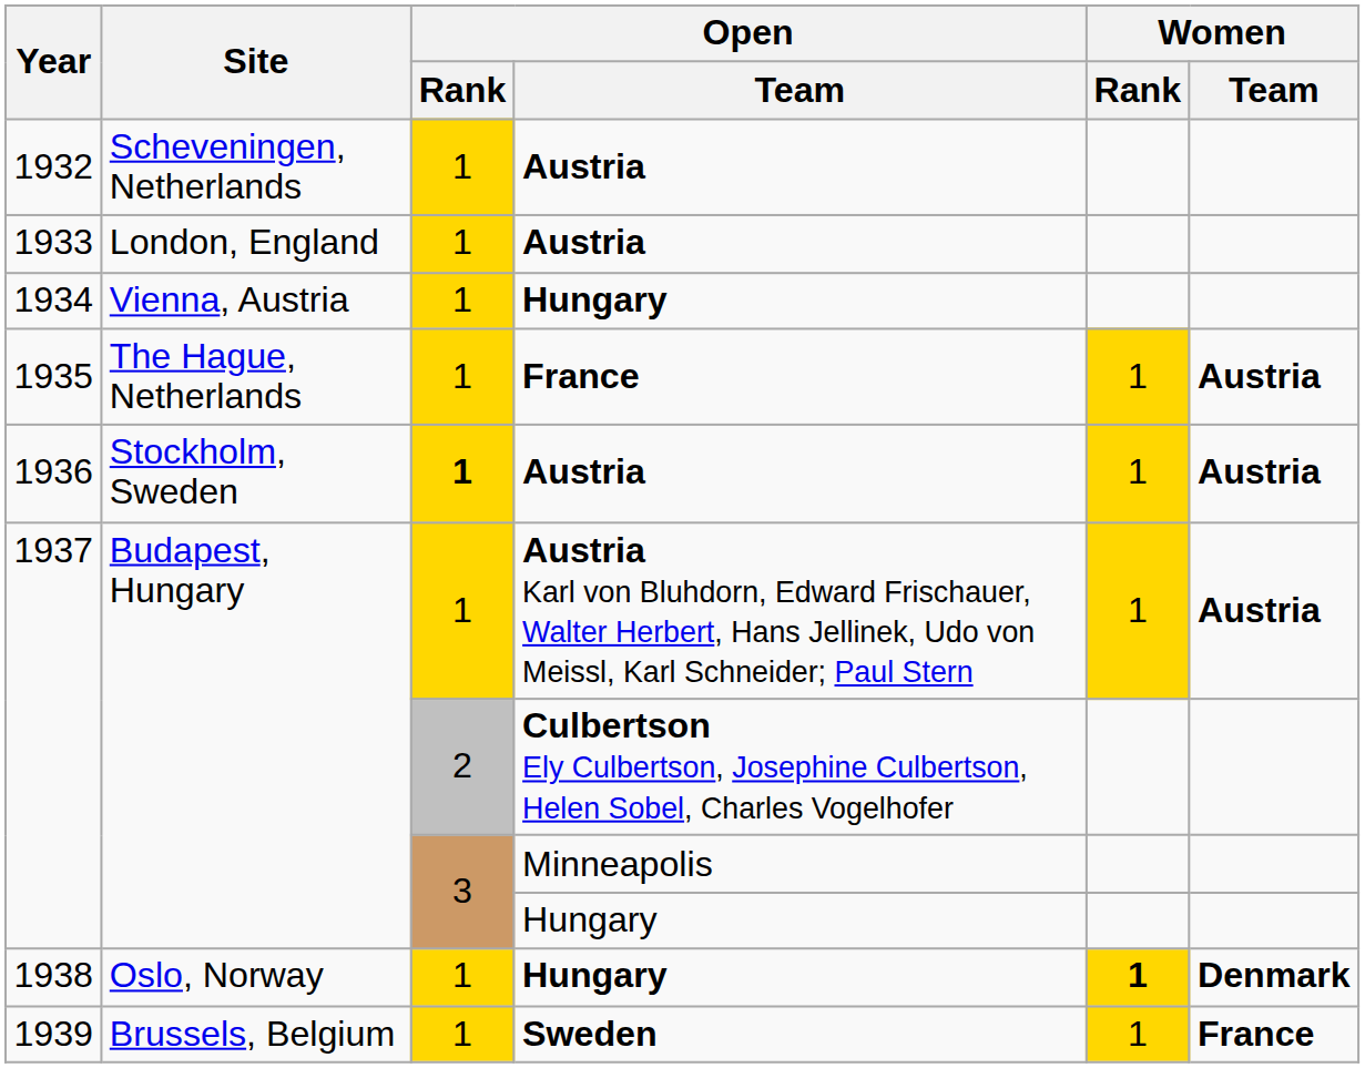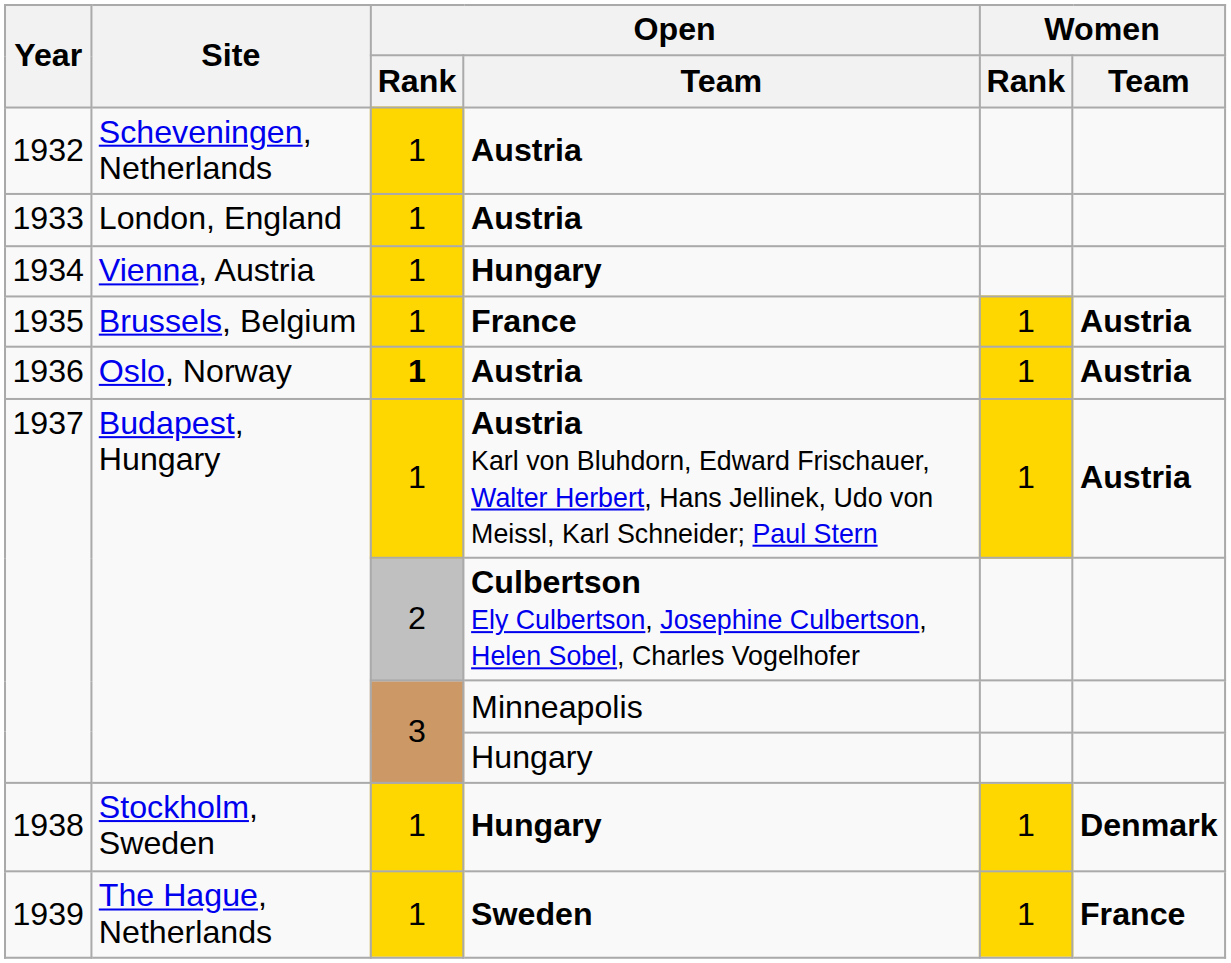1935 | Site: The Hague, Netherlands -> Brussels, Belgium
1936 | Site: Stockholm, Sweden -> Oslo, Norway
1938 | Site: Oslo, Norway -> Stockholm, Sweden
1938 | Women / Rank: bold -> normal
1939 | Site: Brussels, Belgium -> The Hague, Netherlands
